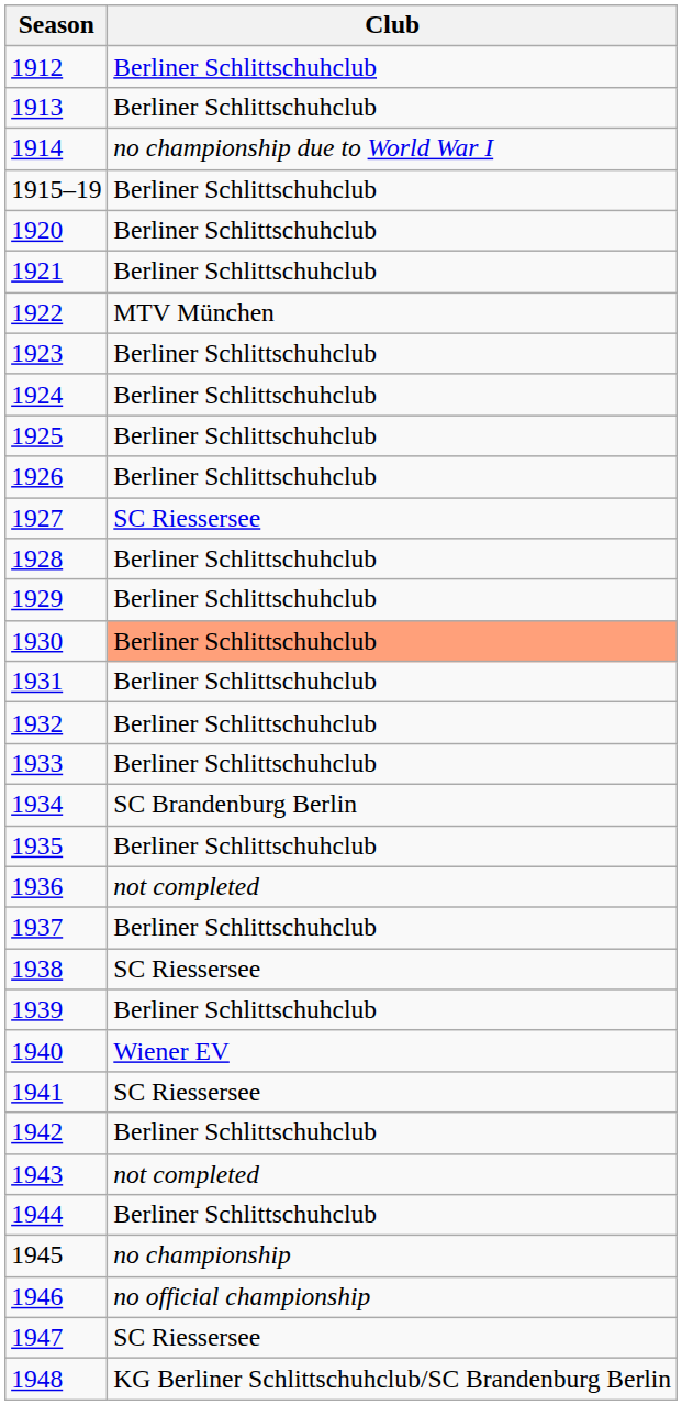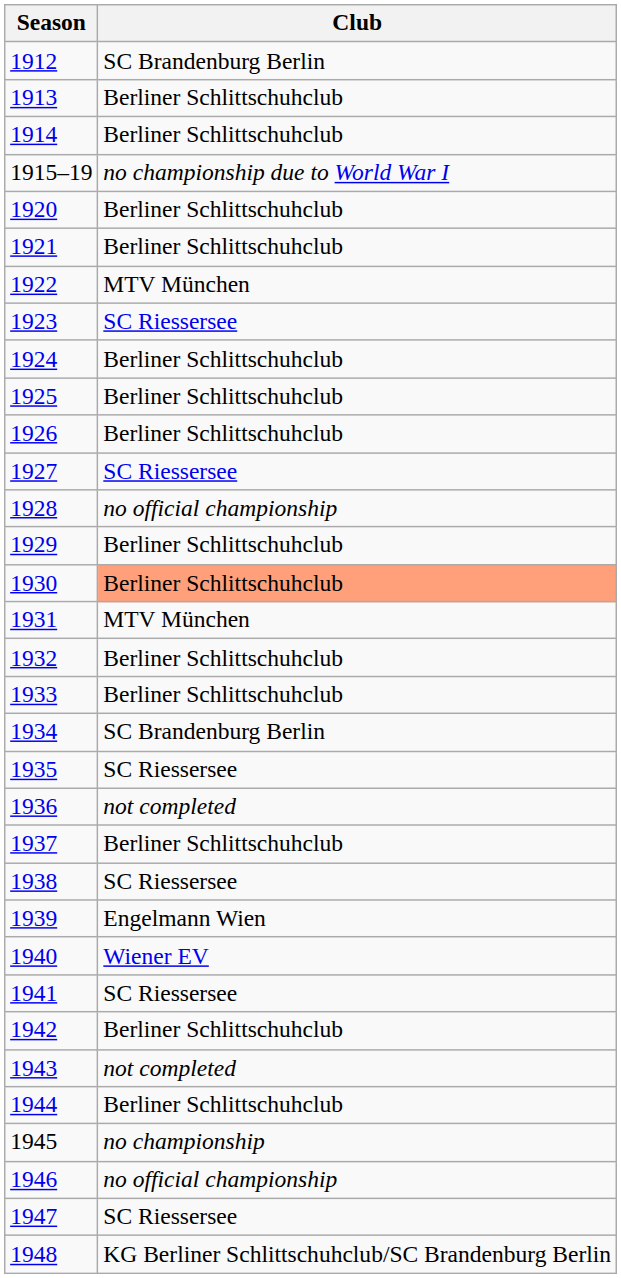1912 | Club: Berliner Schlittschuhclub -> SC Brandenburg Berlin
1914 | Club: no championship due to World War I -> Berliner Schlittschuhclub
1915–19 | Club: Berliner Schlittschuhclub -> no championship due to World War I
1923 | Club: Berliner Schlittschuhclub -> SC Riessersee
1928 | Club: Berliner Schlittschuhclub -> no official championship
1931 | Club: Berliner Schlittschuhclub -> MTV München
1935 | Club: Berliner Schlittschuhclub -> SC Riessersee
1939 | Club: Berliner Schlittschuhclub -> Engelmann Wien
